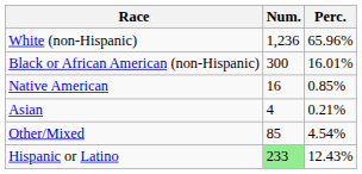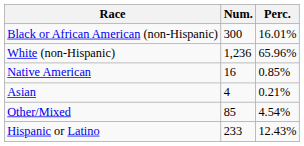rows swapped: White (non-Hispanic) <-> Black or African American (non-Hispanic)
Hispanic or Latino | Num.: lightgreen background -> no background
